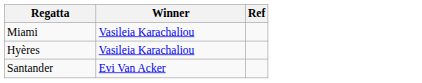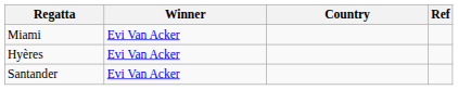+ column: Country
Miami | Winner: Vasileia Karachaliou -> Evi Van Acker
Hyères | Winner: Vasileia Karachaliou -> Evi Van Acker
